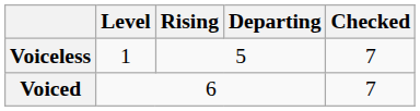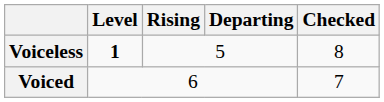Voiceless | Level: normal -> bold
Voiceless | Checked: 7 -> 8
